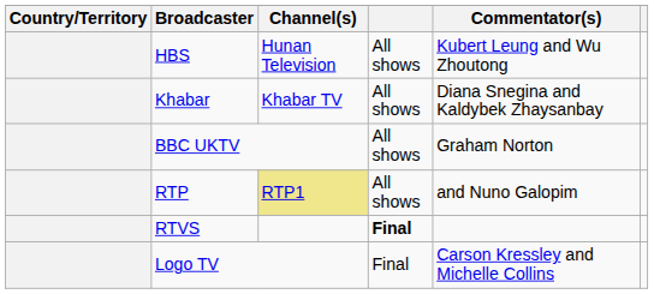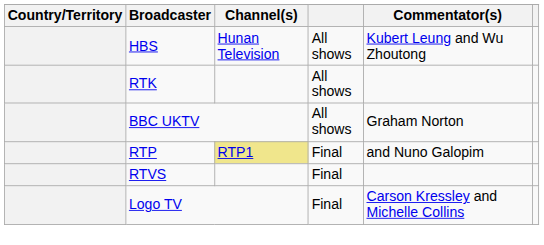- row: Khabar | Khabar TV | All shows | Diana Snegina and Kaldybek Zhaysanbay
+ row: RTK | All shows
RTP | column 4: All shows -> Final
RTVS | column 4: bold -> normal
